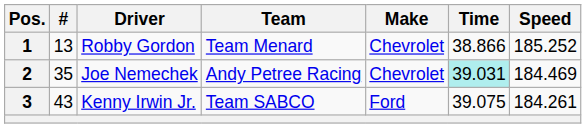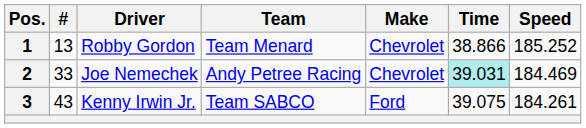2 | #: 35 -> 33
